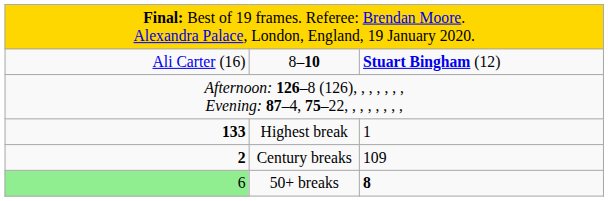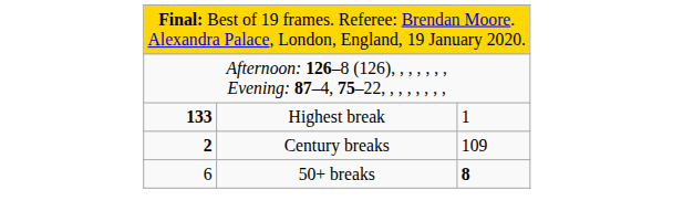- row: Ali Carter (16) | 8–10 | Stuart Bingham (12)
50+ breaks | column 1: lightgreen background -> no background
